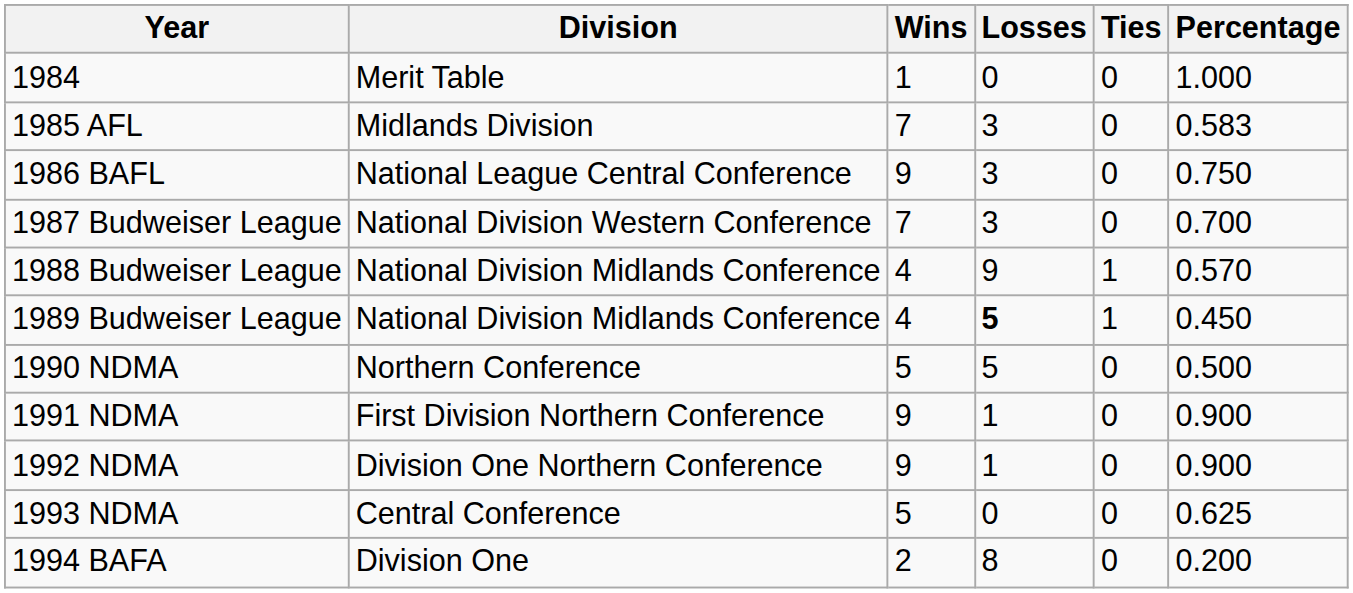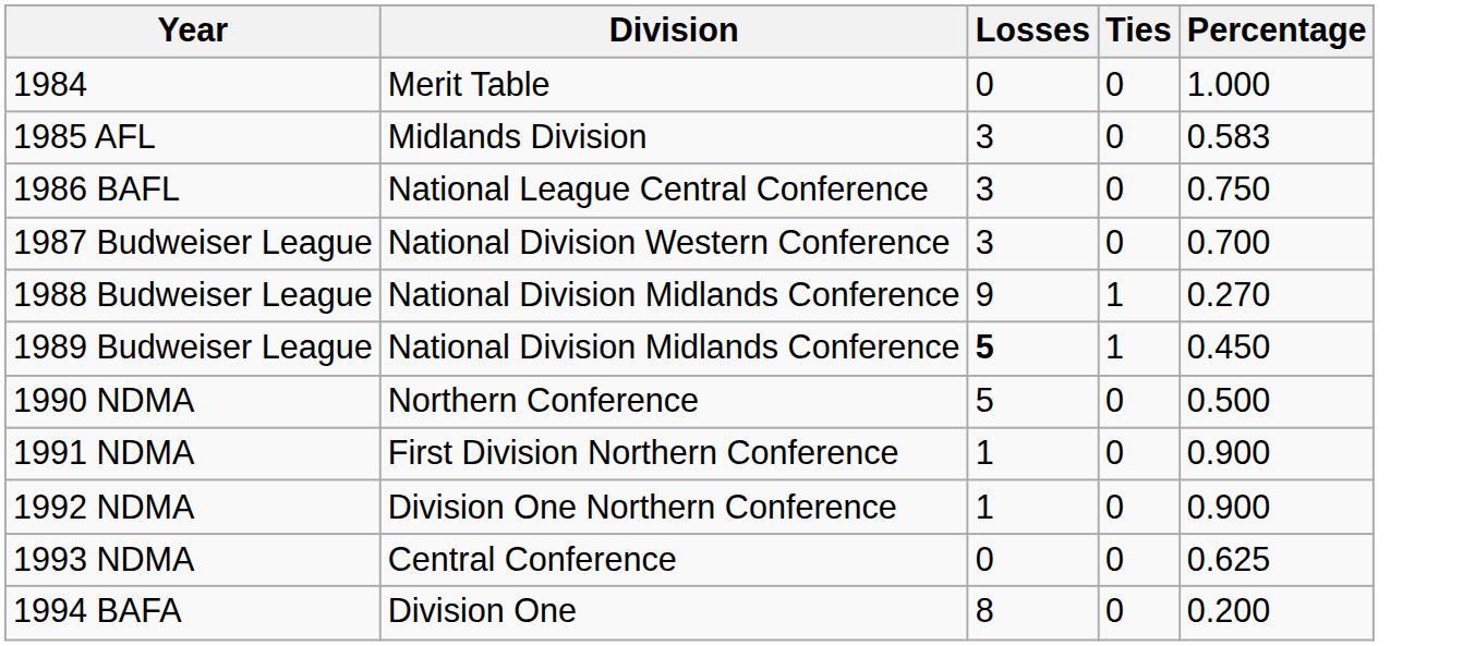- column: Wins | 1 | 7 | 9 | 7 | 4 | 4 | 5 | 9 | 9 | 5 | 2
1988 Budweiser League | Percentage: 0.570 -> 0.270
